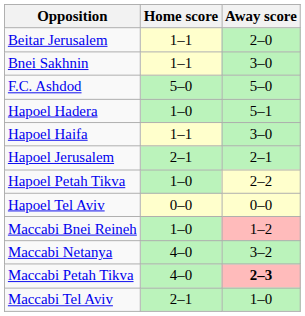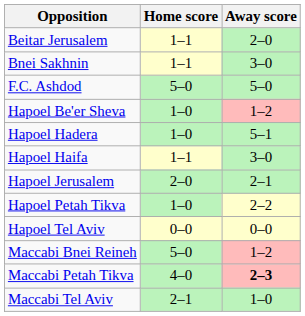+ row: Hapoel Be'er Sheva | 1–0 | 1–2
Hapoel Jerusalem | Home score: 2–1 -> 2–0
Maccabi Bnei Reineh | Home score: 1–0 -> 5–0
- row: Maccabi Netanya | 4–0 | 3–2
